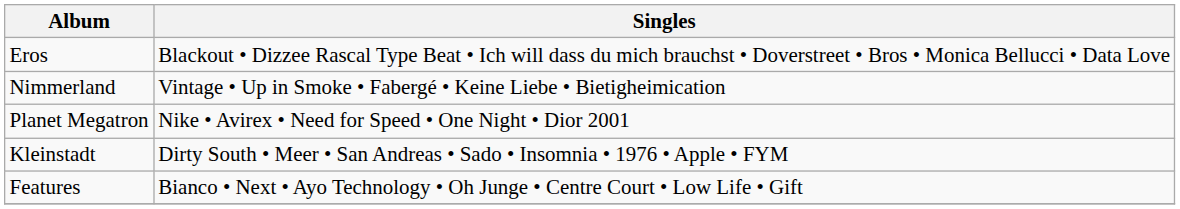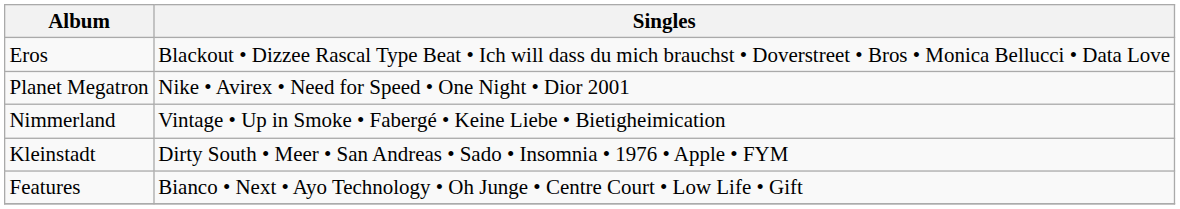rows swapped: Planet Megatron <-> Nimmerland
